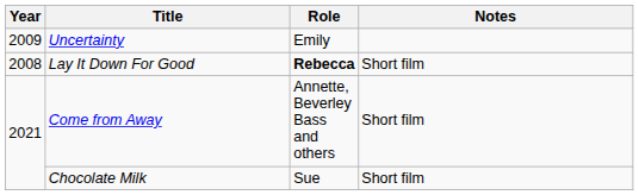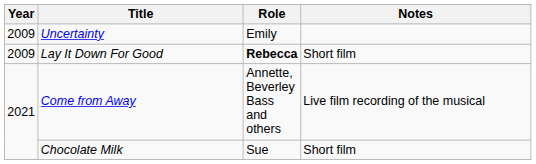Lay It Down For Good | Year: 2008 -> 2009
Come from Away | Notes: Short film -> Live film recording of the musical
